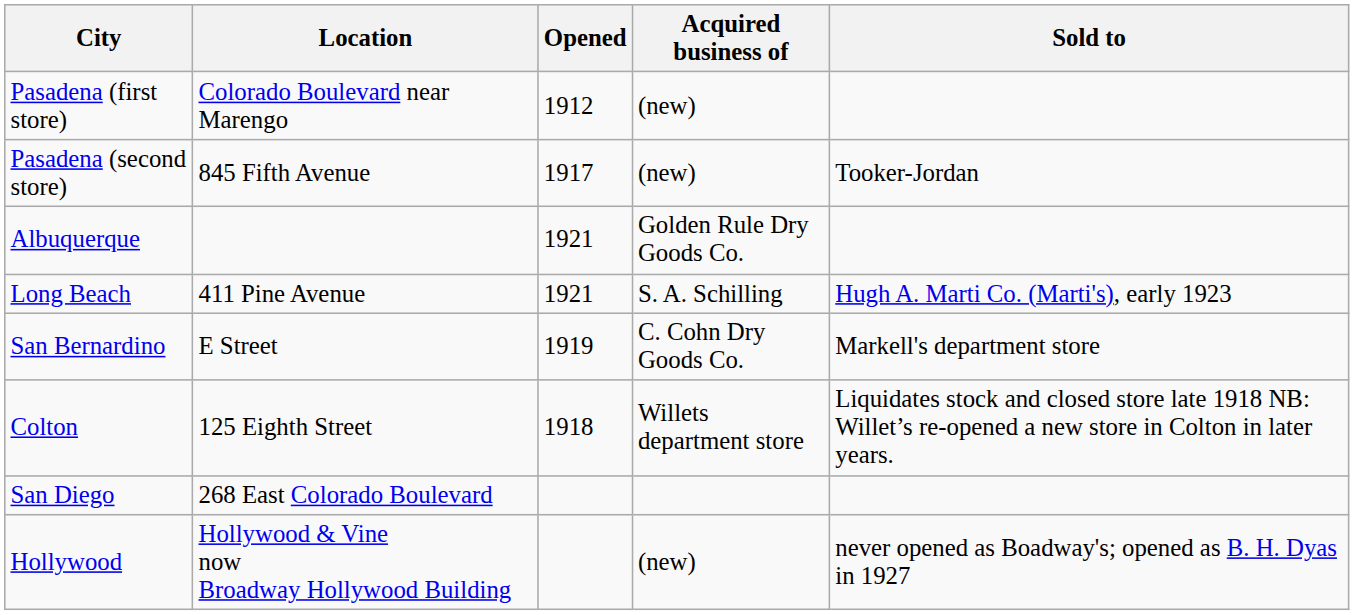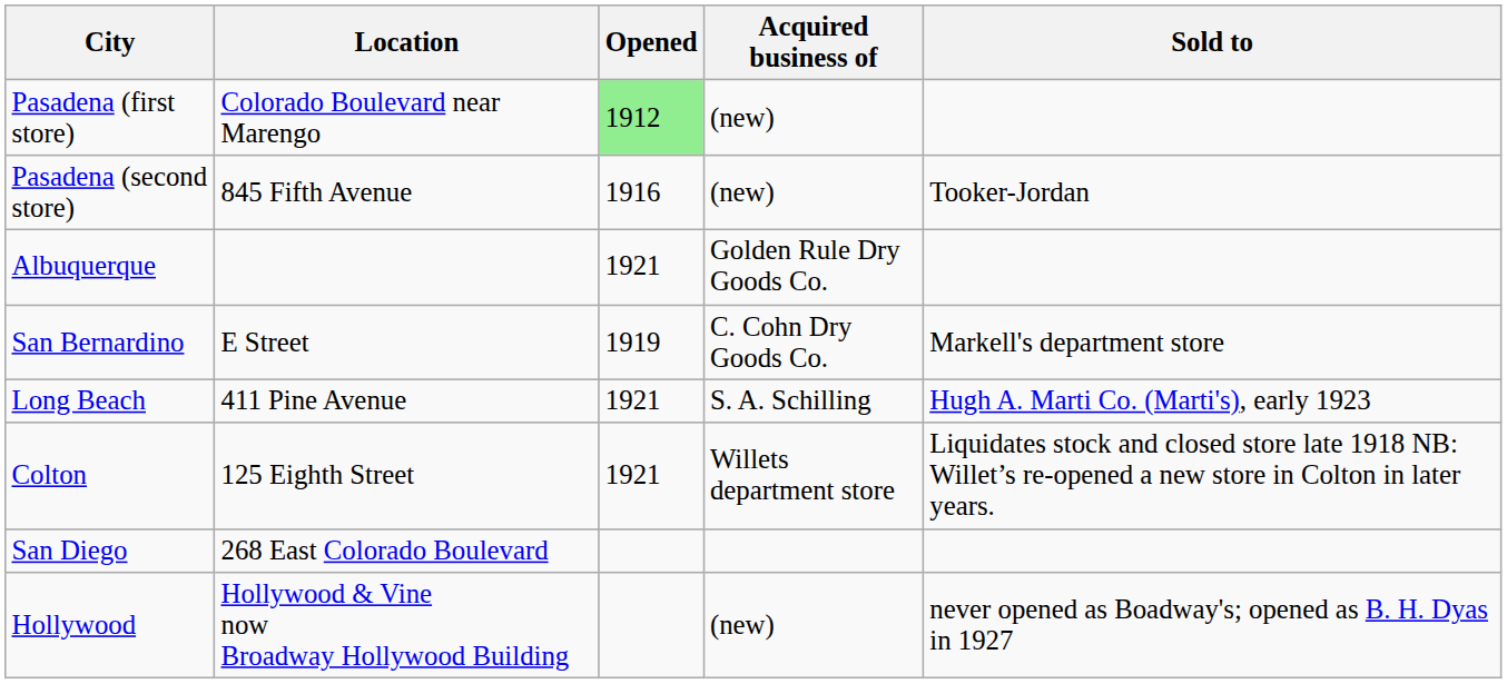Pasadena (first store) | Opened: no background -> lightgreen background
Pasadena (second store) | Opened: 1917 -> 1916
rows swapped: Long Beach <-> San Bernardino
Colton | Opened: 1918 -> 1921
